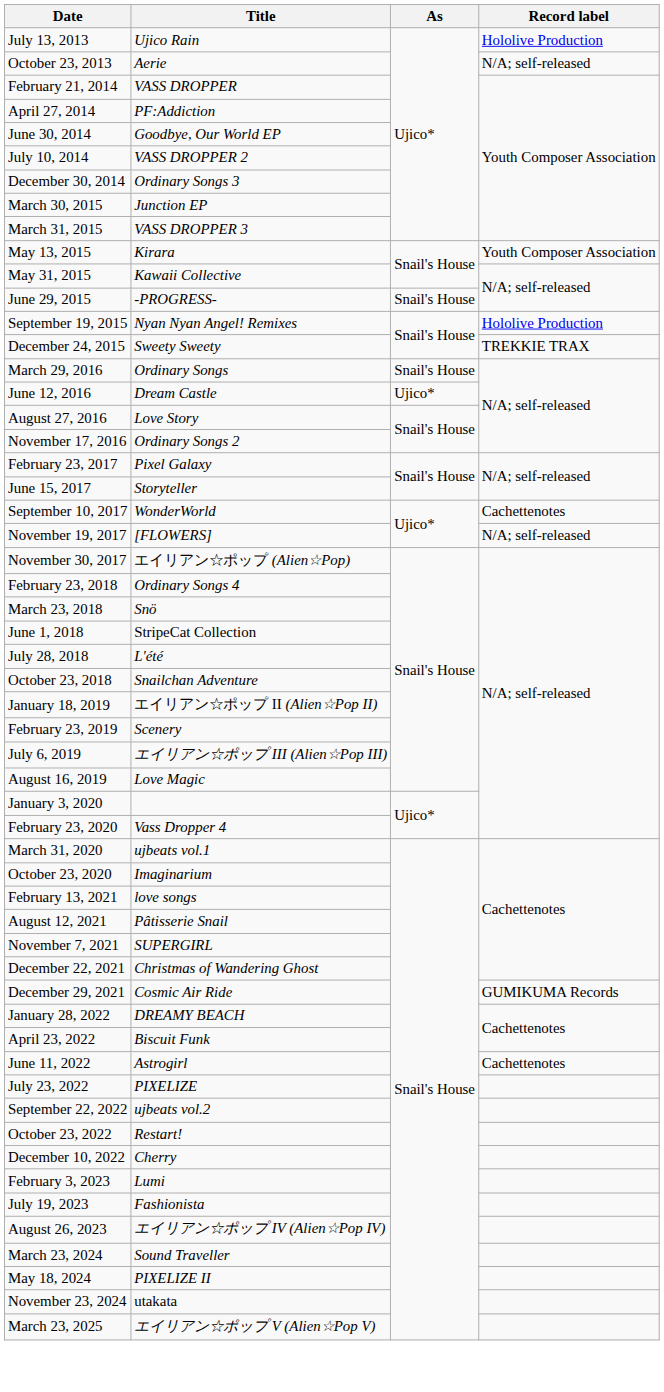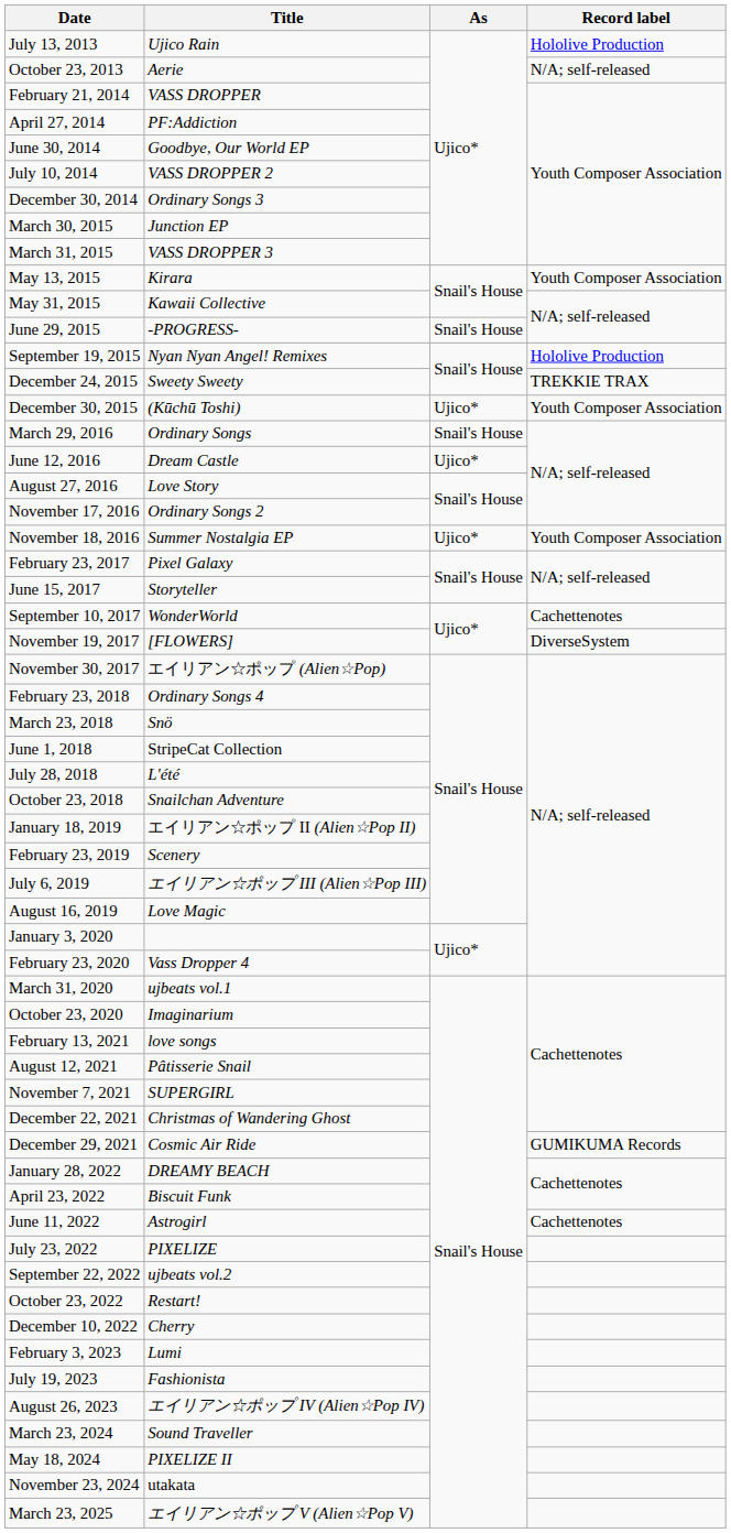+ row: December 30, 2015 | (Kūchū Toshi) | Ujico* | Youth Composer Association
+ row: November 18, 2016 | Summer Nostalgia EP | Ujico* | Youth Composer Association
November 19, 2017 | Record label: N/A; self-released -> DiverseSystem
